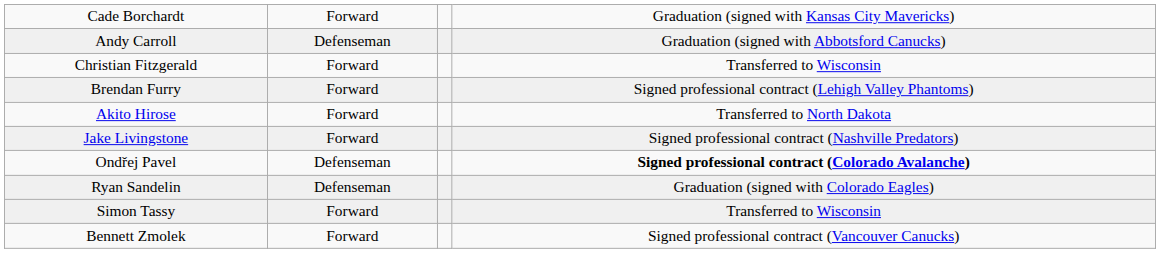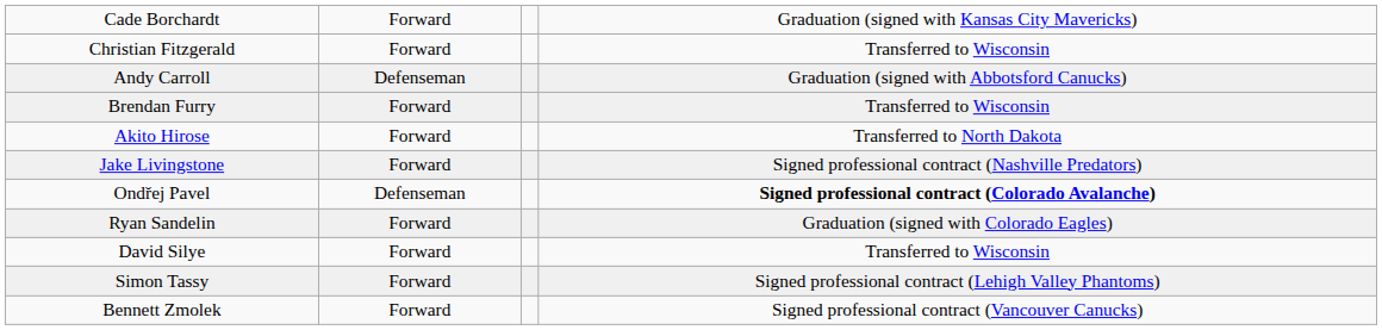rows swapped: Andy Carroll <-> Christian Fitzgerald
Brendan Furry | column 4: Signed professional contract (Lehigh Valley Phantoms) -> Transferred to Wisconsin
Ryan Sandelin | column 2: Defenseman -> Forward
+ row: David Silye | Forward | Transferred to Wisconsin
Simon Tassy | column 4: Transferred to Wisconsin -> Signed professional contract (Lehigh Valley Phantoms)
